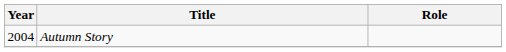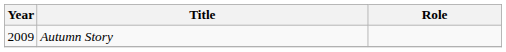Autumn Story | Year: 2004 -> 2009
